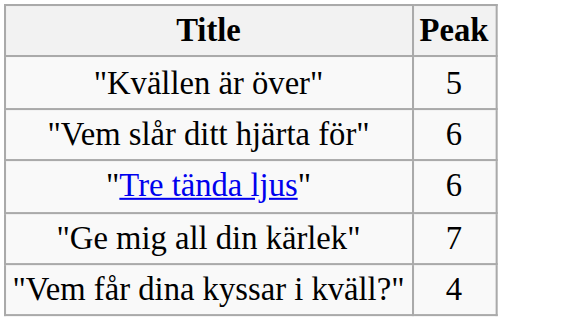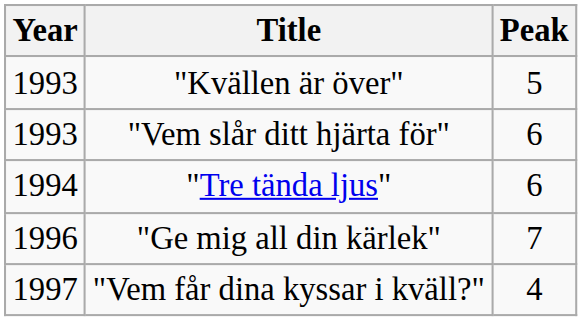+ column: Year | 1993 | 1993 | 1994 | 1996 | 1997
